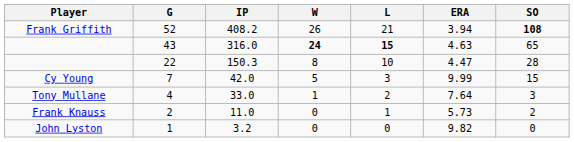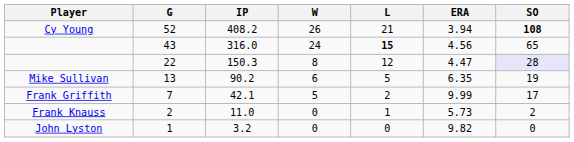52 | Player: Frank Griffith -> Cy Young
43 | W: bold -> normal
43 | ERA: 4.63 -> 4.56
22 | L: 10 -> 12
22 | SO: no background -> lavender background
+ row: Mike Sullivan | 13 | 90.2 | 6 | 5 | 6.35 | 19
7 | Player: Cy Young -> Frank Griffith
7 | IP: 42.0 -> 42.1
7 | L: 3 -> 2
7 | SO: 15 -> 17
- row: Tony Mullane | 4 | 33.0 | 1 | 2 | 7.64 | 3
